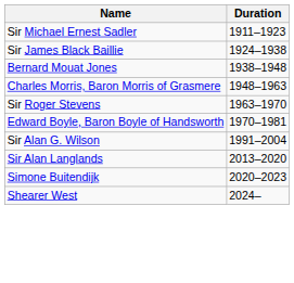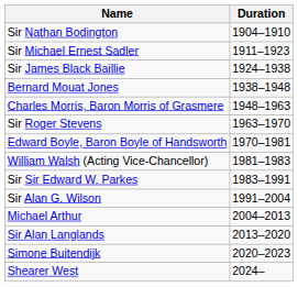+ row: Sir Nathan Bodington | 1904–1910
+ row: William Walsh (Acting Vice-Chancellor) | 1981–1983
+ row: Sir Sir Edward W. Parkes | 1983–1991
+ row: Michael Arthur | 2004–2013
